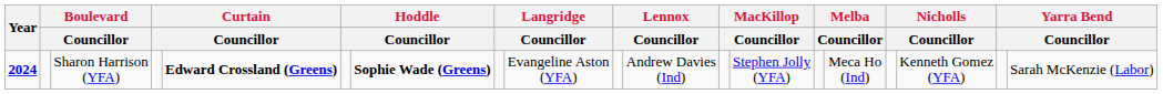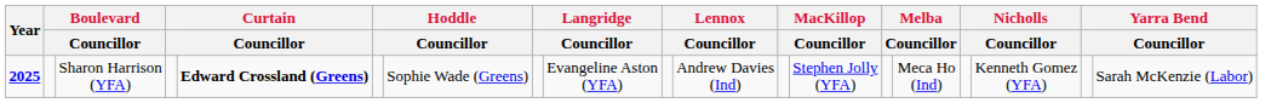Sharon Harrison (YFA) | Year: 2024 -> 2025
Sharon Harrison (YFA) | column 7: bold -> normal
